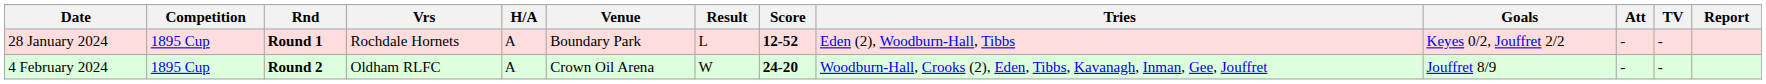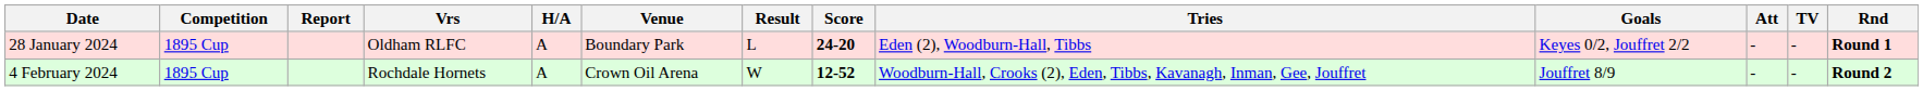columns swapped: Rnd <-> Report
28 January 2024 | Vrs: Rochdale Hornets -> Oldham RLFC
28 January 2024 | Score: 12-52 -> 24-20
4 February 2024 | Vrs: Oldham RLFC -> Rochdale Hornets
4 February 2024 | Score: 24-20 -> 12-52
